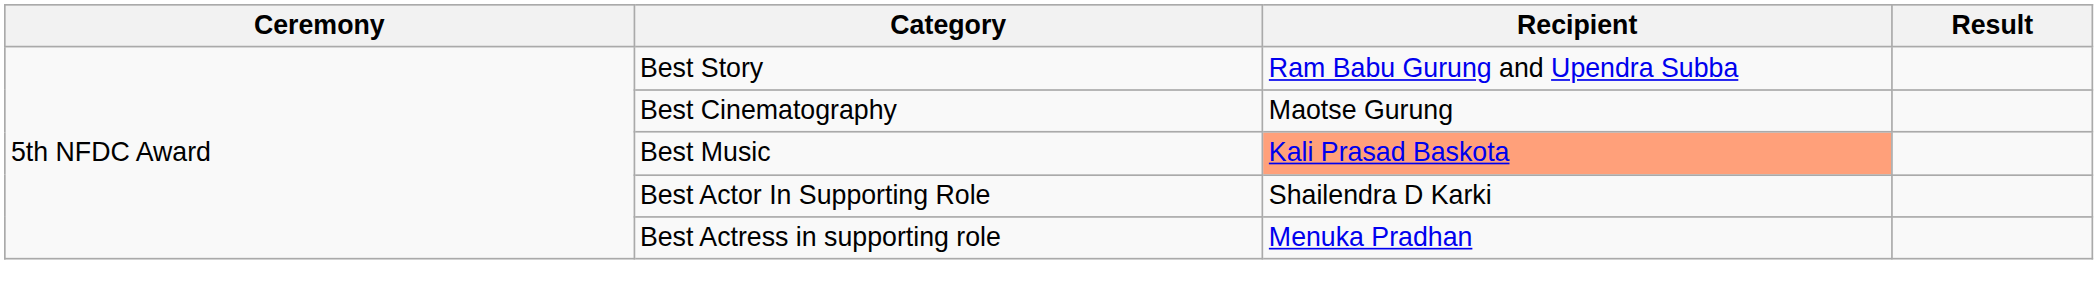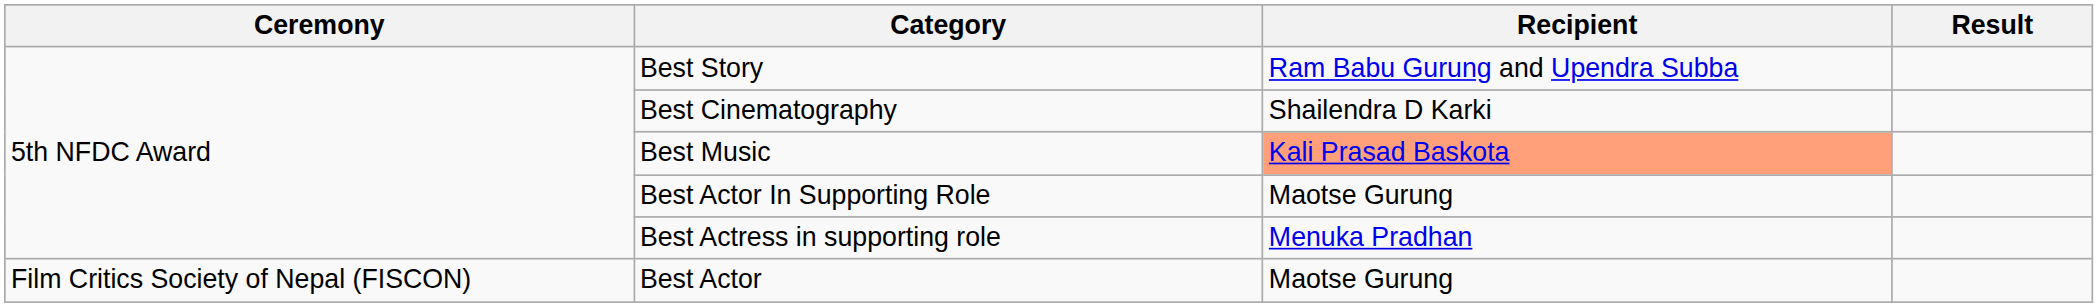Best Cinematography | Recipient: Maotse Gurung -> Shailendra D Karki
Best Actor In Supporting Role | Recipient: Shailendra D Karki -> Maotse Gurung
+ row: Film Critics Society of Nepal (FISCON) | Best Actor | Maotse Gurung
